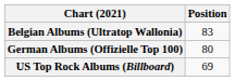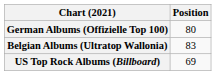rows swapped: Belgian Albums (Ultratop Wallonia) <-> German Albums (Offizielle Top 100)
